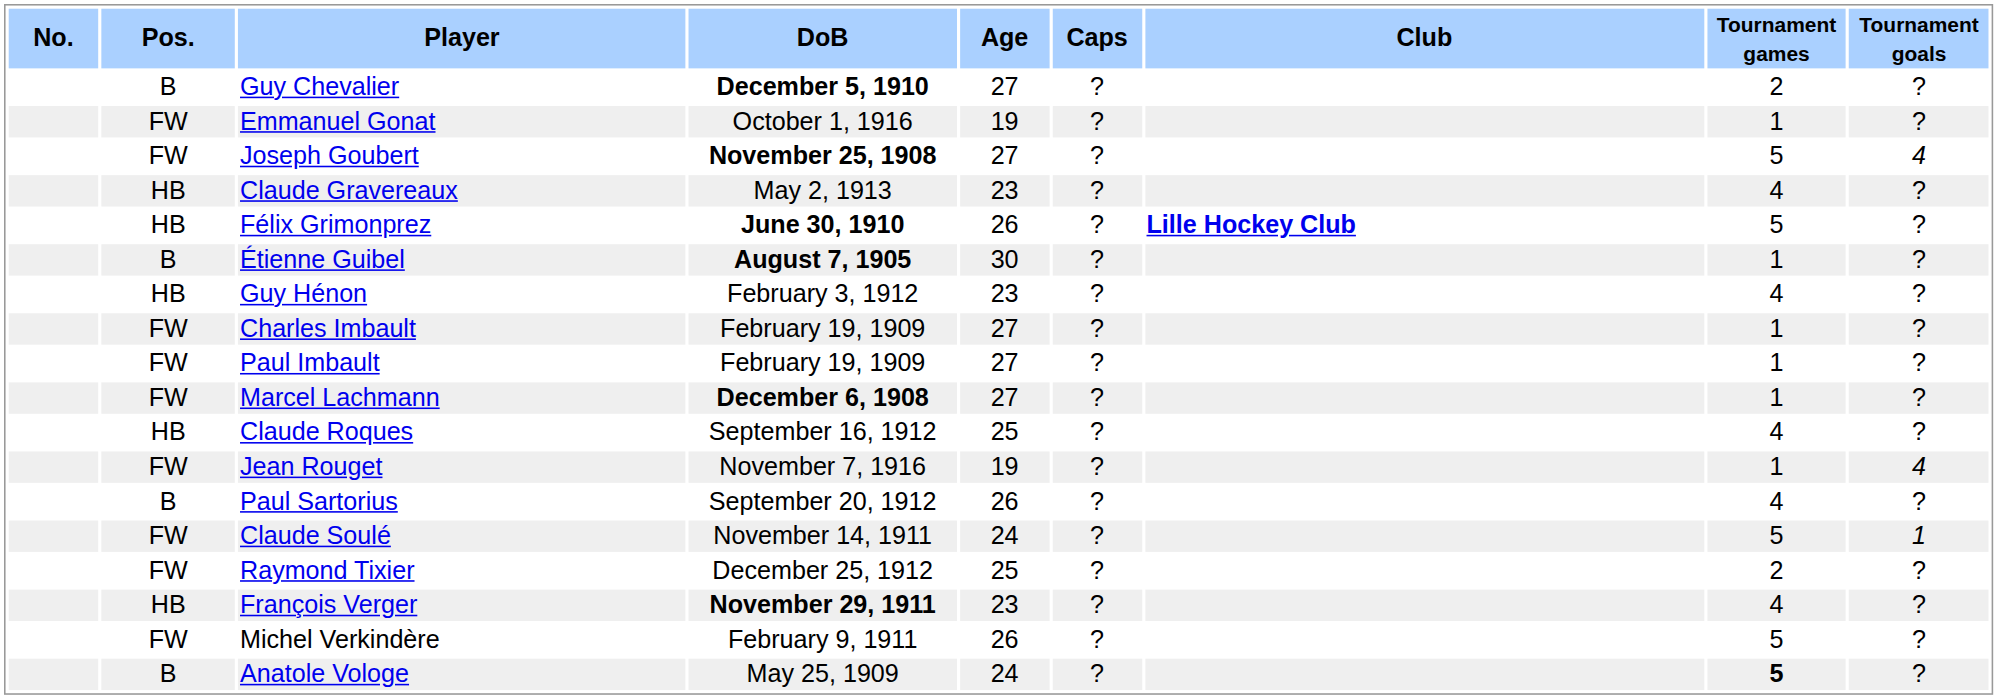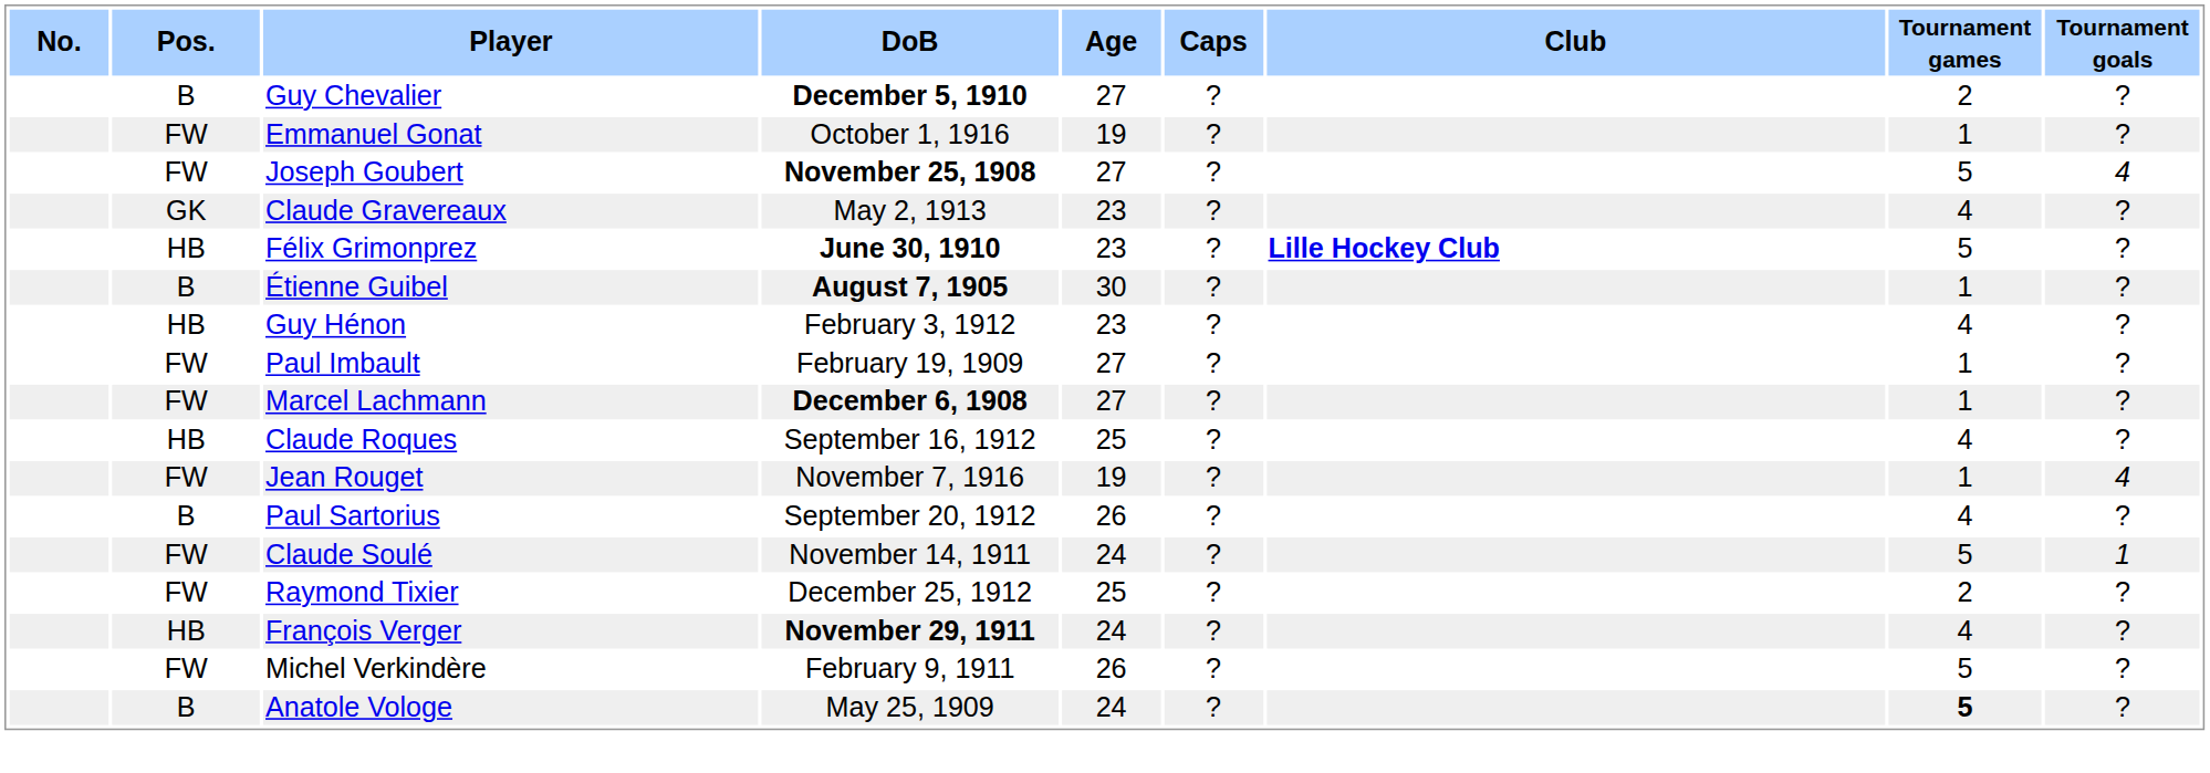Claude Gravereaux | Pos.: HB -> GK
Félix Grimonprez | Age: 26 -> 23
- row: FW | Charles Imbault | February 19, 1909 | 27 | ? | 1 | ?
François Verger | Age: 23 -> 24
